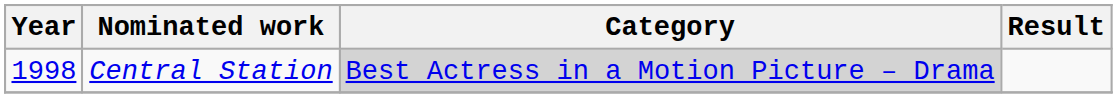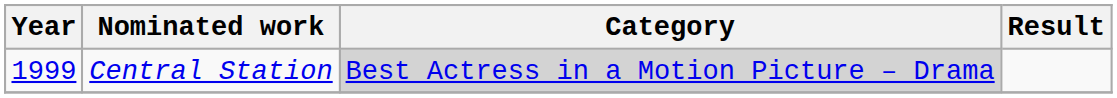Central Station | Year: 1998 -> 1999
